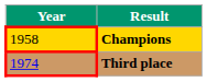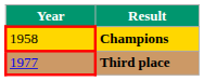Third place | Year: 1974 -> 1977
